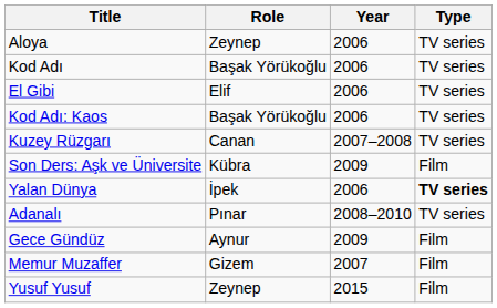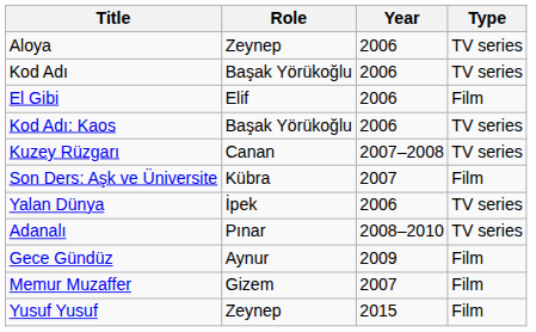El Gibi | Type: TV series -> Film
Son Ders: Aşk ve Üniversite | Year: 2009 -> 2007
Yalan Dünya | Type: bold -> normal
